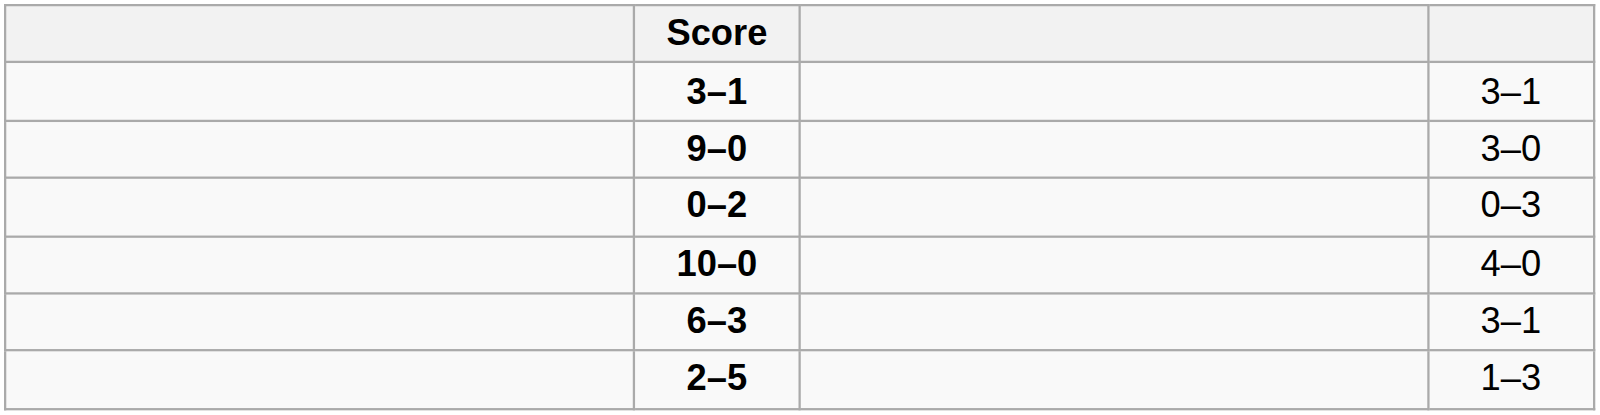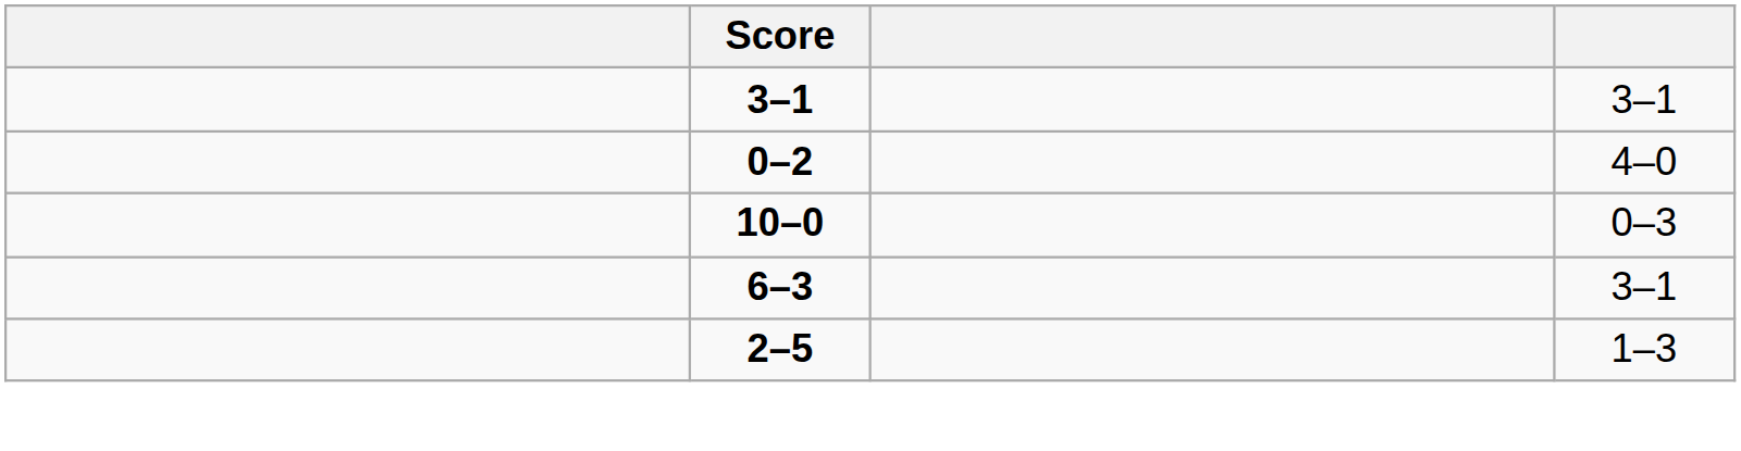- row: 9–0 | 3–0
0–2 | column 4: 0–3 -> 4–0
10–0 | column 4: 4–0 -> 0–3
